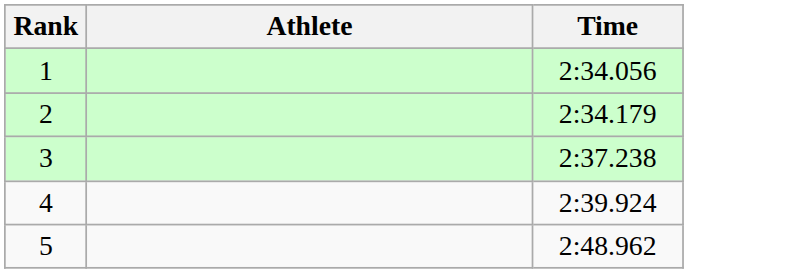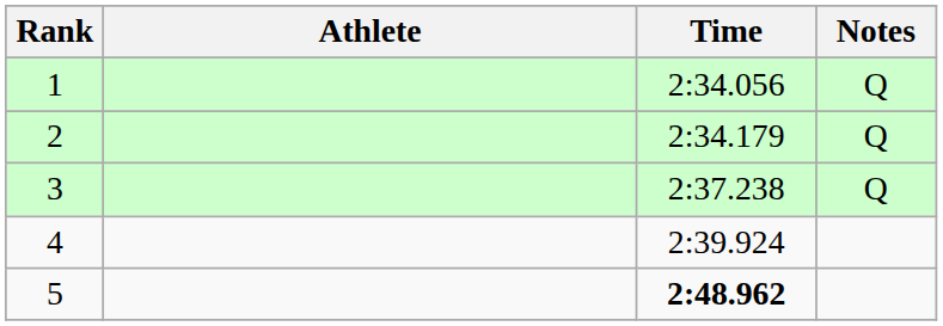+ column: Notes | Q | Q | Q
5 | Time: normal -> bold
